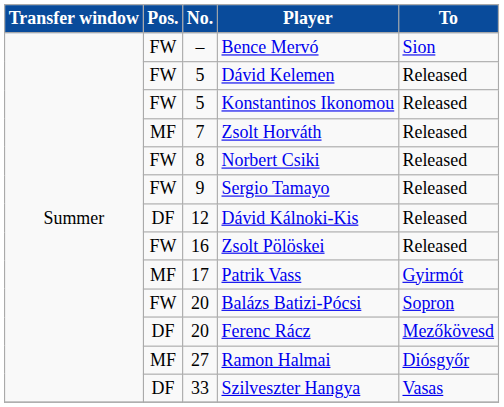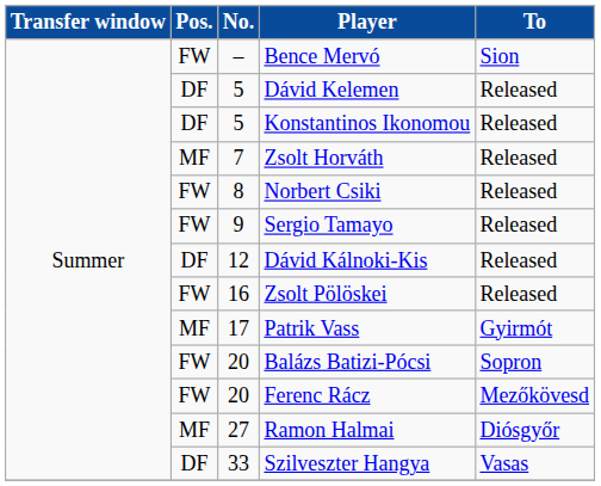Dávid Kelemen | Pos.: FW -> DF
Konstantinos Ikonomou | Pos.: FW -> DF
Ferenc Rácz | Pos.: DF -> FW
